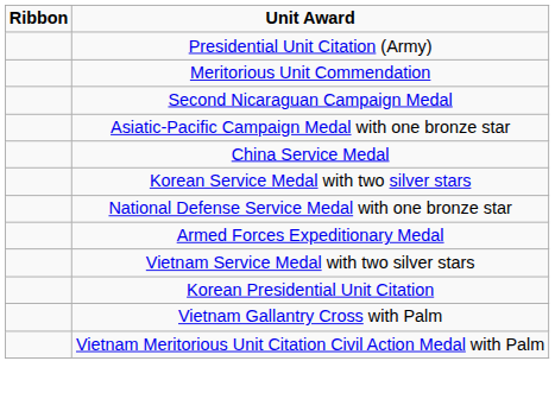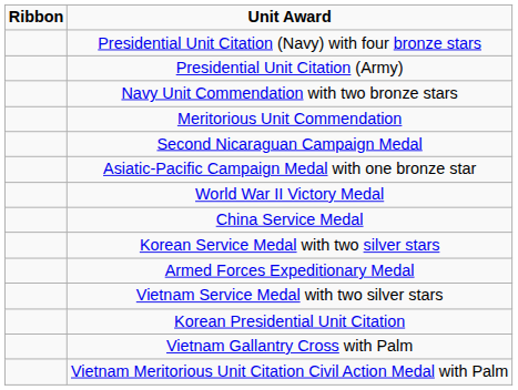+ row: Presidential Unit Citation (Navy) with four bronze stars
+ row: Navy Unit Commendation with two bronze stars
+ row: World War II Victory Medal
- row: National Defense Service Medal with one bronze star
